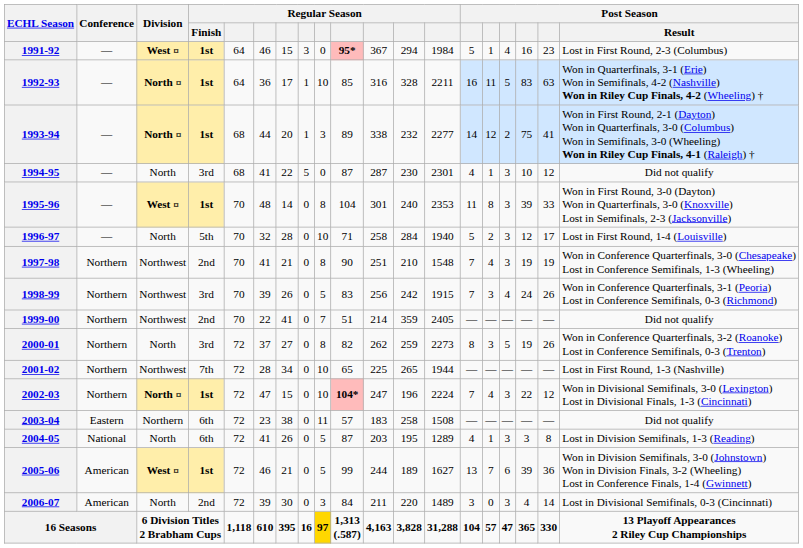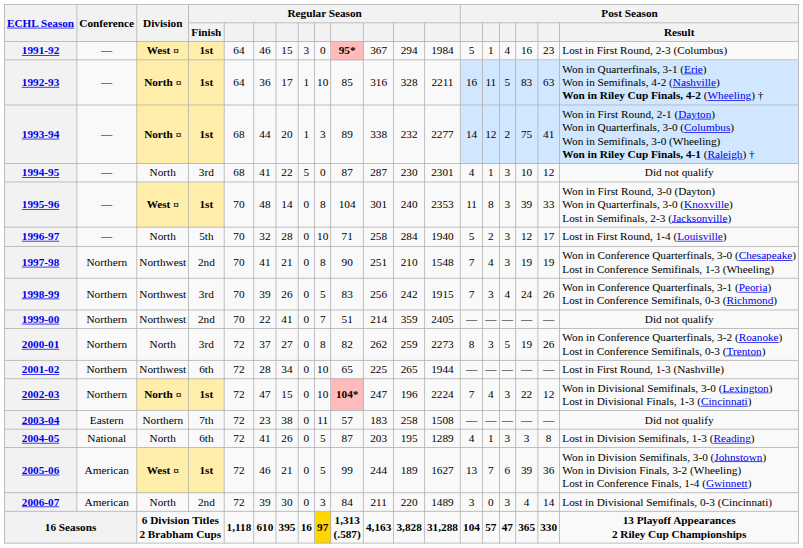2001-02 | Regular Season / Finish: 7th -> 6th
2003-04 | Regular Season / Finish: 6th -> 7th
